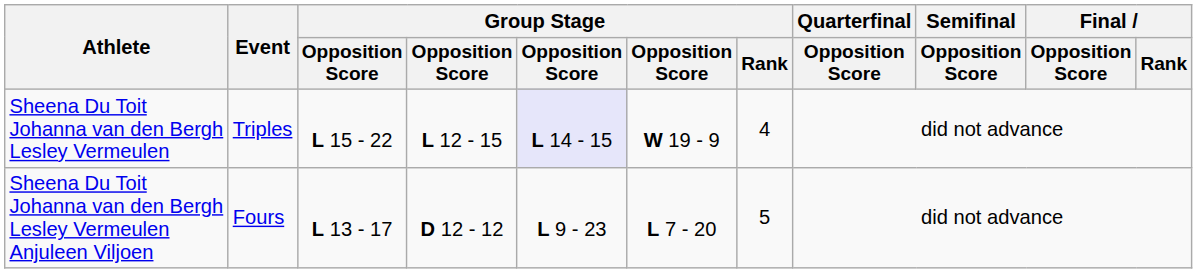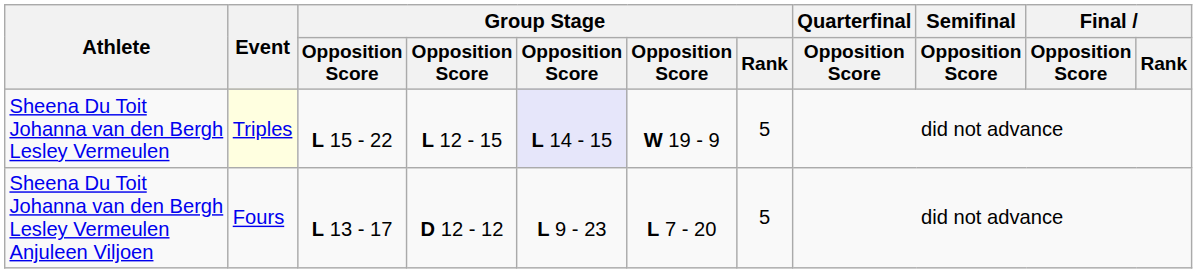Sheena Du Toit Johanna van den Bergh Lesley Vermeulen | Event: no background -> lightyellow background
Sheena Du Toit Johanna van den Bergh Lesley Vermeulen | Group Stage / Rank: 4 -> 5
